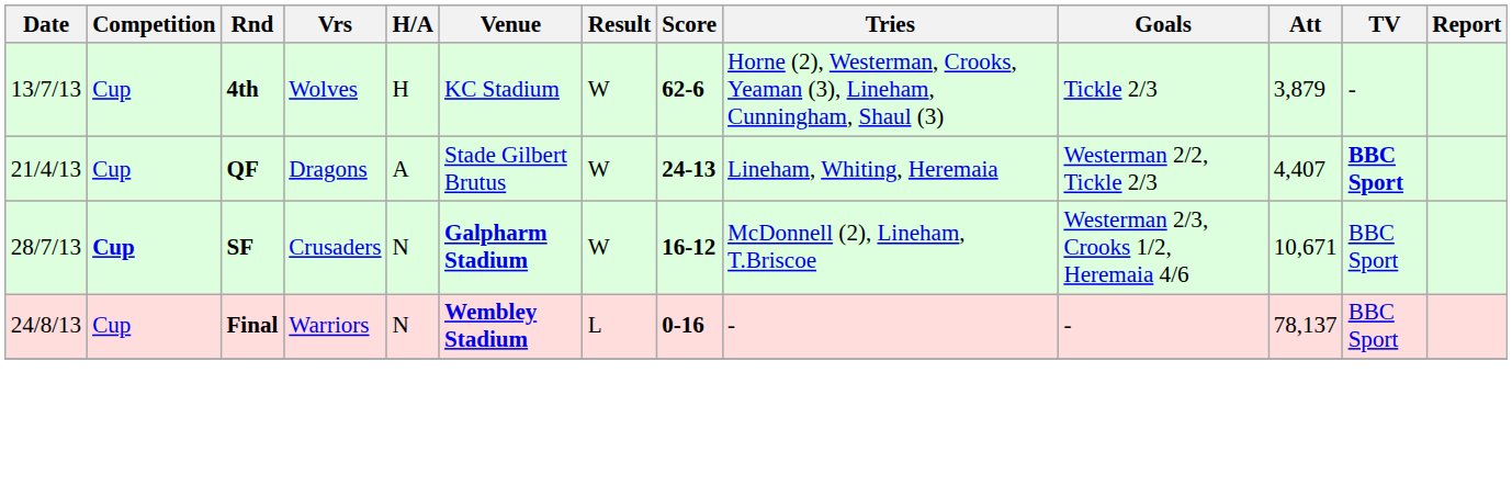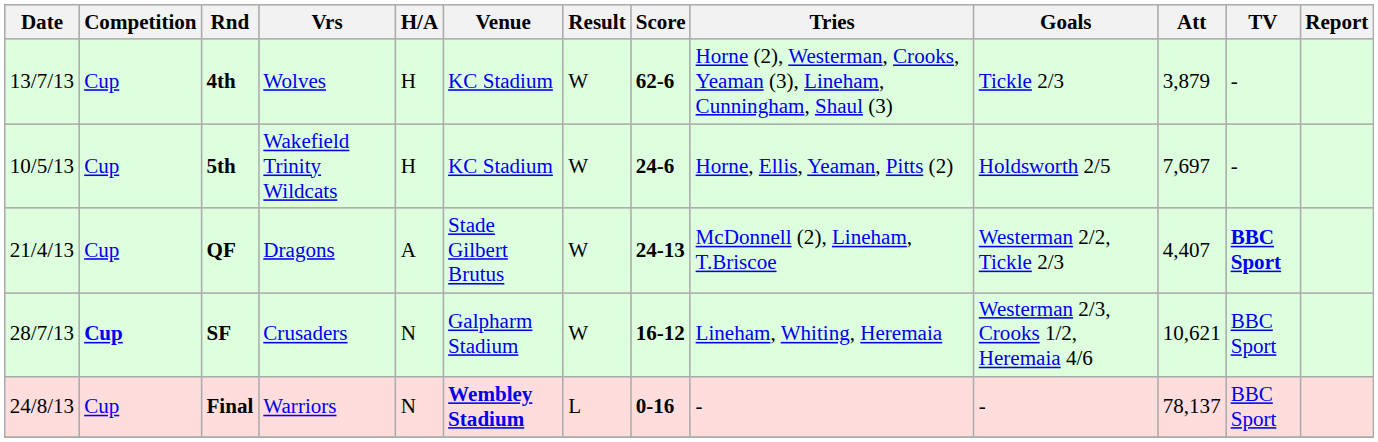+ row: 10/5/13 | Cup | 5th | Wakefield Trinity Wildcats | H | KC Stadium | W | 24-6 | Horne, Ellis, Yeaman, Pitts (2) | Holdsworth 2/5 | 7,697 | -
QF | Tries: Lineham, Whiting, Heremaia -> McDonnell (2), Lineham, T.Briscoe
SF | Venue: bold -> normal
SF | Tries: McDonnell (2), Lineham, T.Briscoe -> Lineham, Whiting, Heremaia
SF | Att: 10,671 -> 10,621
